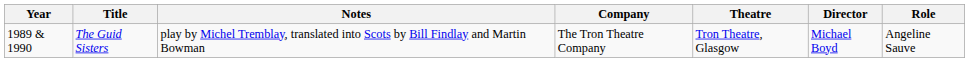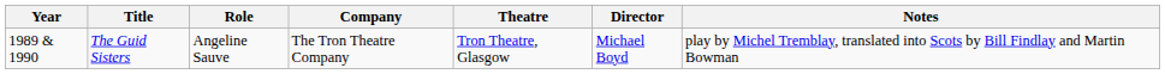columns swapped: Role <-> Notes
